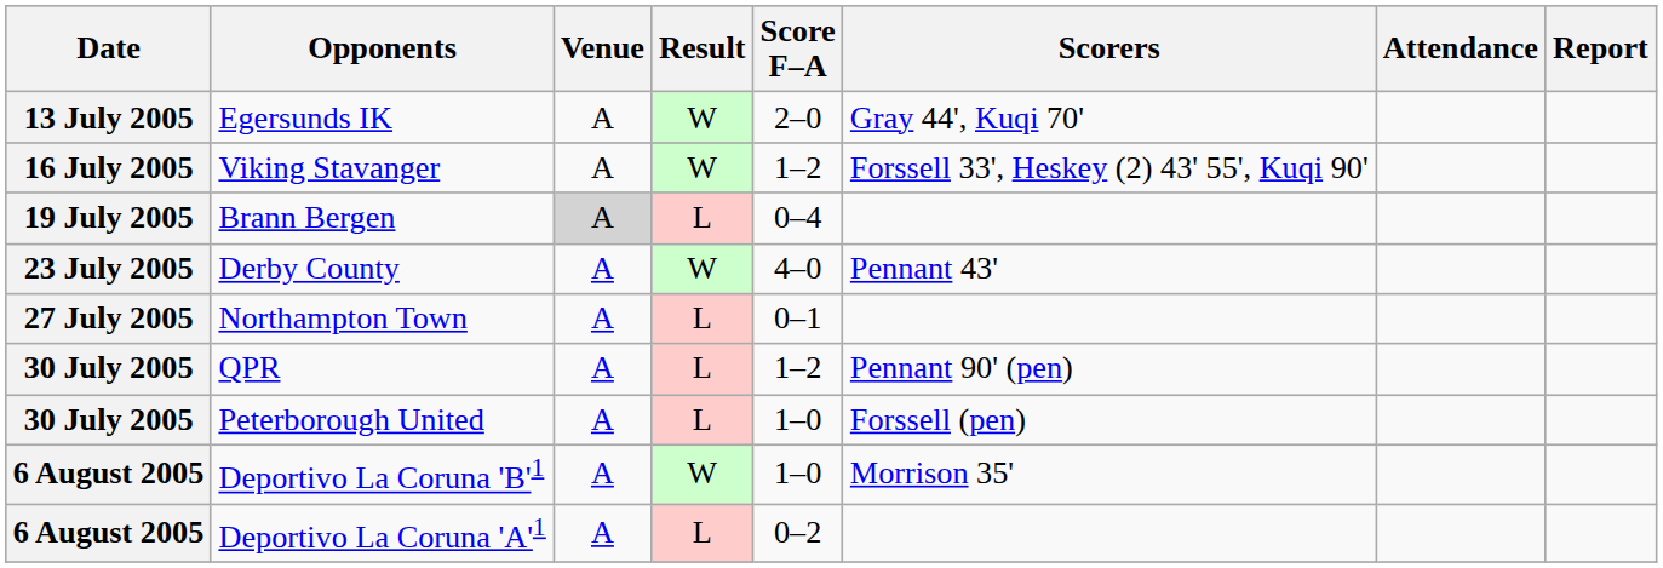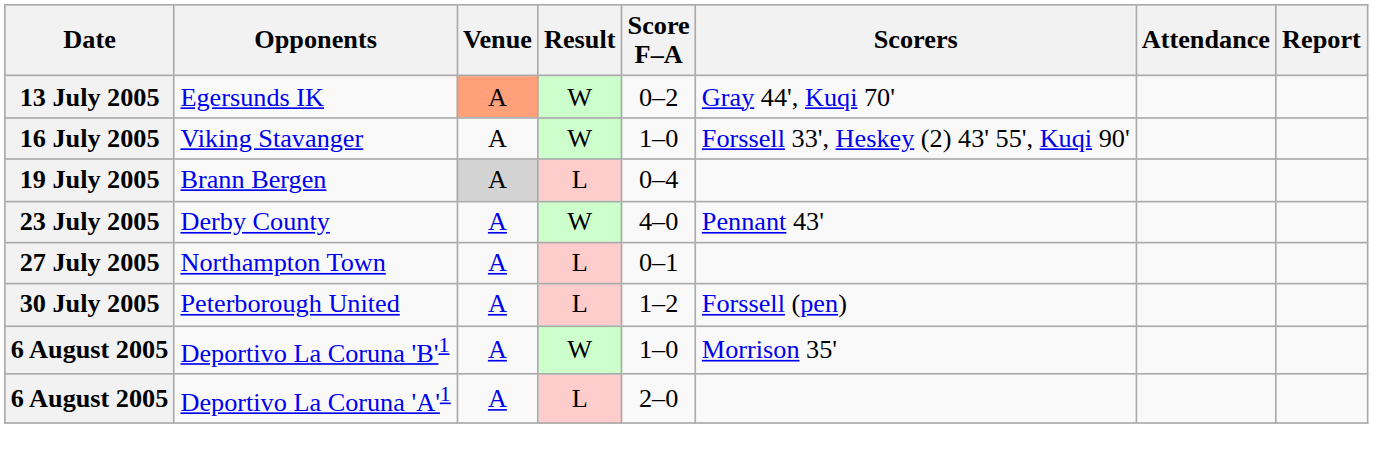Egersunds IK | Venue: no background -> lightsalmon background
Egersunds IK | Score F–A: 2–0 -> 0–2
Viking Stavanger | Score F–A: 1–2 -> 1–0
- row: 30 July 2005 | QPR | A | L | 1–2 | Pennant 90' (pen)
Peterborough United | Score F–A: 1–0 -> 1–2
Deportivo La Coruna 'A'1 | Score F–A: 0–2 -> 2–0
